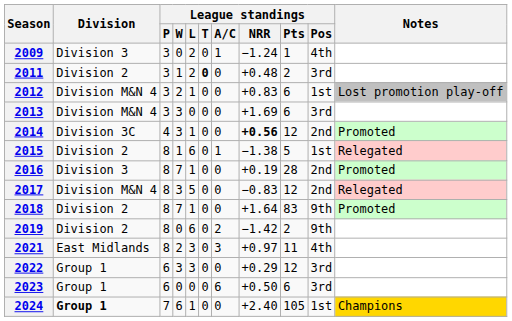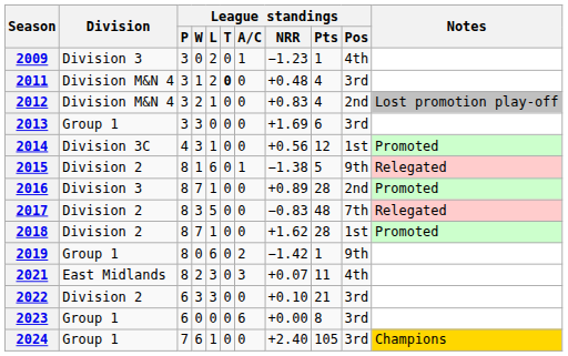2009 | League standings / NRR: −1.24 -> −1.23
2011 | Division: Division 2 -> Division M&N 4
2011 | League standings / Pts: 2 -> 4
2012 | League standings / Pts: 6 -> 4
2012 | League standings / Pos: 1st -> 2nd
2013 | Division: Division M&N 4 -> Group 1
2014 | League standings / NRR: bold -> normal
2014 | League standings / Pos: 2nd -> 1st
2015 | League standings / Pos: 1st -> 9th
2016 | League standings / NRR: +0.19 -> +0.89
2017 | Division: Division M&N 4 -> Division 2
2017 | League standings / Pts: 12 -> 48
2017 | League standings / Pos: 2nd -> 7th
2018 | League standings / NRR: +1.64 -> +1.62
2018 | League standings / Pts: 83 -> 28
2018 | League standings / Pos: 9th -> 1st
2019 | Division: Division 2 -> Group 1
2019 | League standings / Pts: 2 -> 1
2021 | League standings / NRR: +0.97 -> +0.07
2022 | Division: Group 1 -> Division 2
2022 | League standings / NRR: +0.29 -> +0.10
2022 | League standings / Pts: 12 -> 21
2023 | League standings / NRR: +0.50 -> +0.00
2023 | League standings / Pts: 6 -> 8
2024 | Division: bold -> normal
2024 | League standings / Pos: 1st -> 3rd
